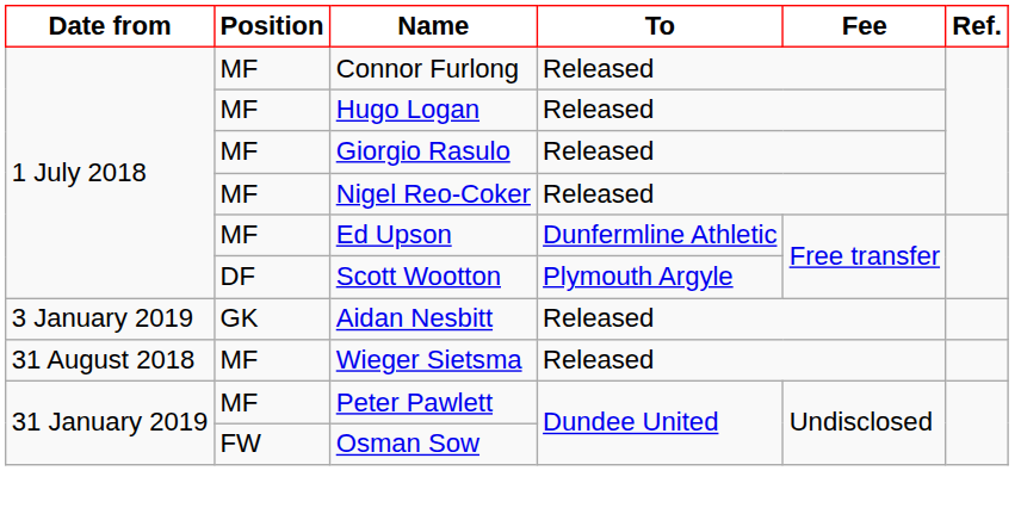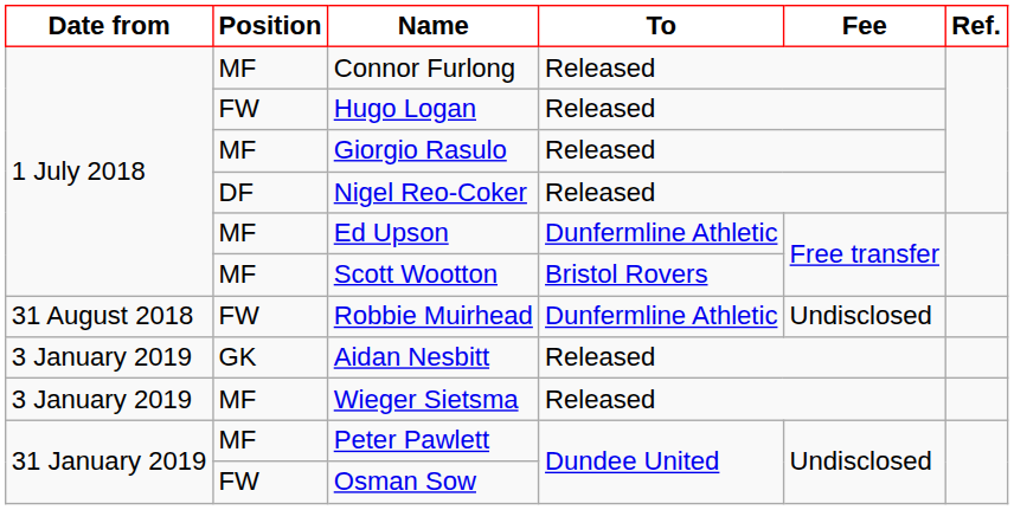Hugo Logan | Position: MF -> FW
Nigel Reo-Coker | Position: MF -> DF
Scott Wootton | Position: DF -> MF
Scott Wootton | To: Plymouth Argyle -> Bristol Rovers
+ row: 31 August 2018 | FW | Robbie Muirhead | Dunfermline Athletic | Undisclosed
Wieger Sietsma | Date from: 31 August 2018 -> 3 January 2019
